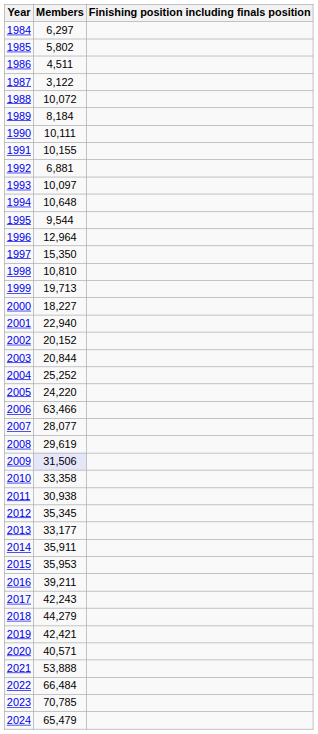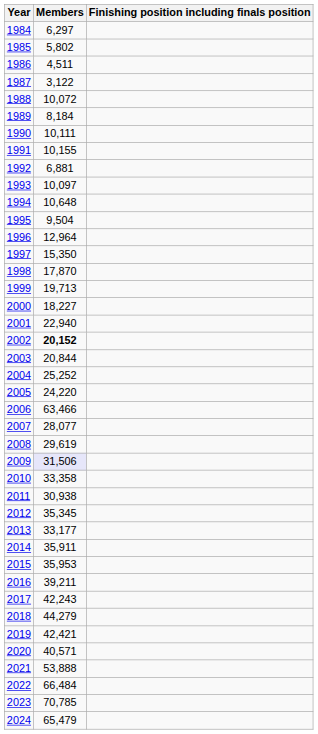1995 | Members: 9,544 -> 9,504
1998 | Members: 10,810 -> 17,870
2002 | Members: normal -> bold
